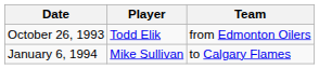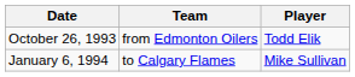columns swapped: Player <-> Team
